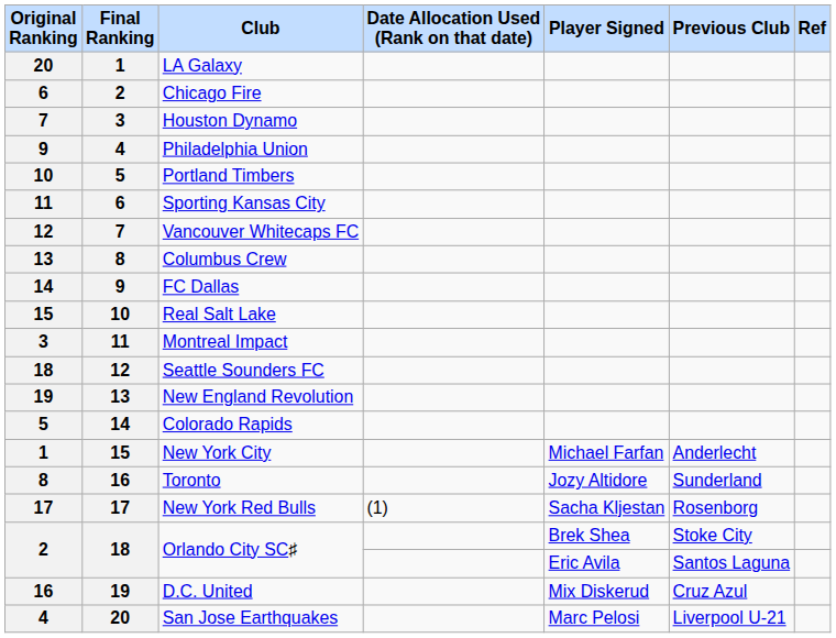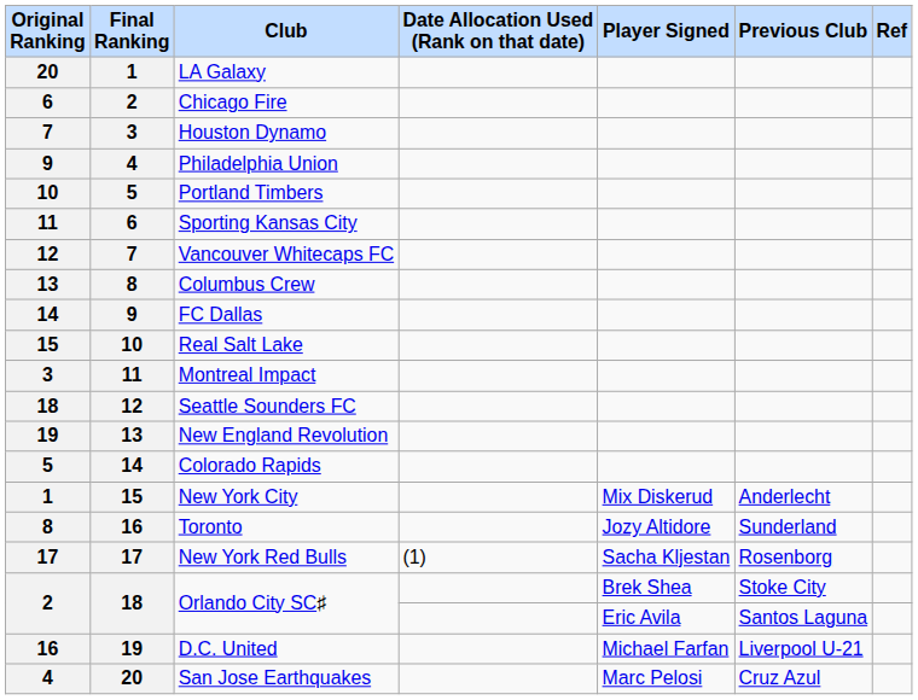New York City | Player Signed: Michael Farfan -> Mix Diskerud
D.C. United | Player Signed: Mix Diskerud -> Michael Farfan
D.C. United | Previous Club: Cruz Azul -> Liverpool U-21
San Jose Earthquakes | Previous Club: Liverpool U-21 -> Cruz Azul
